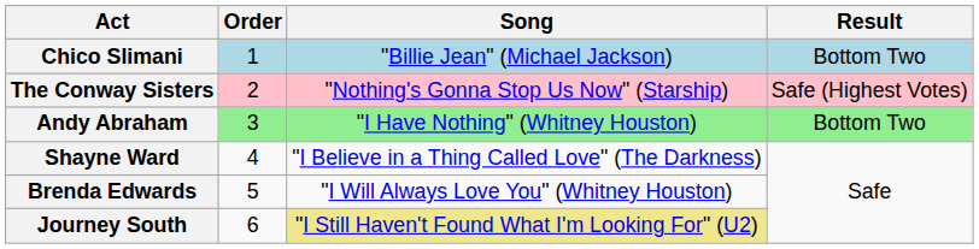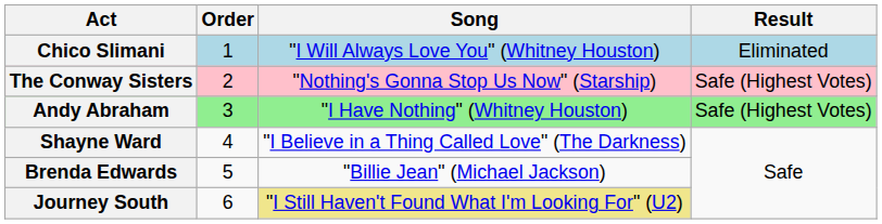Chico Slimani | Song: "Billie Jean" (Michael Jackson) -> "I Will Always Love You" (Whitney Houston)
Chico Slimani | Result: Bottom Two -> Eliminated
Andy Abraham | Result: Bottom Two -> Safe (Highest Votes)
Brenda Edwards | Song: "I Will Always Love You" (Whitney Houston) -> "Billie Jean" (Michael Jackson)
